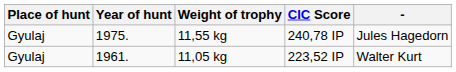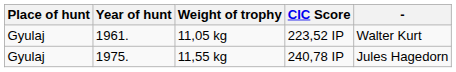rows swapped: 11,05 kg <-> 11,55 kg
